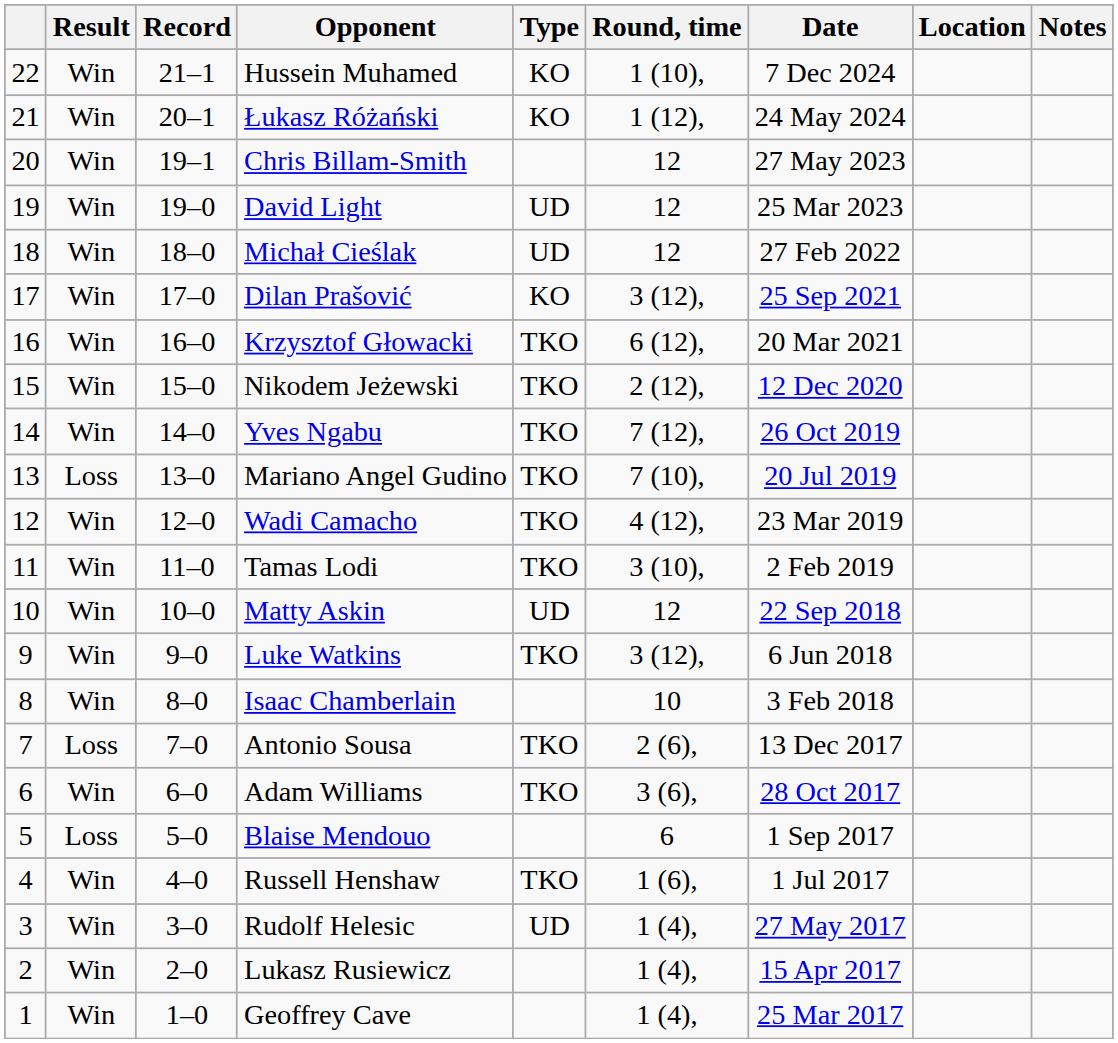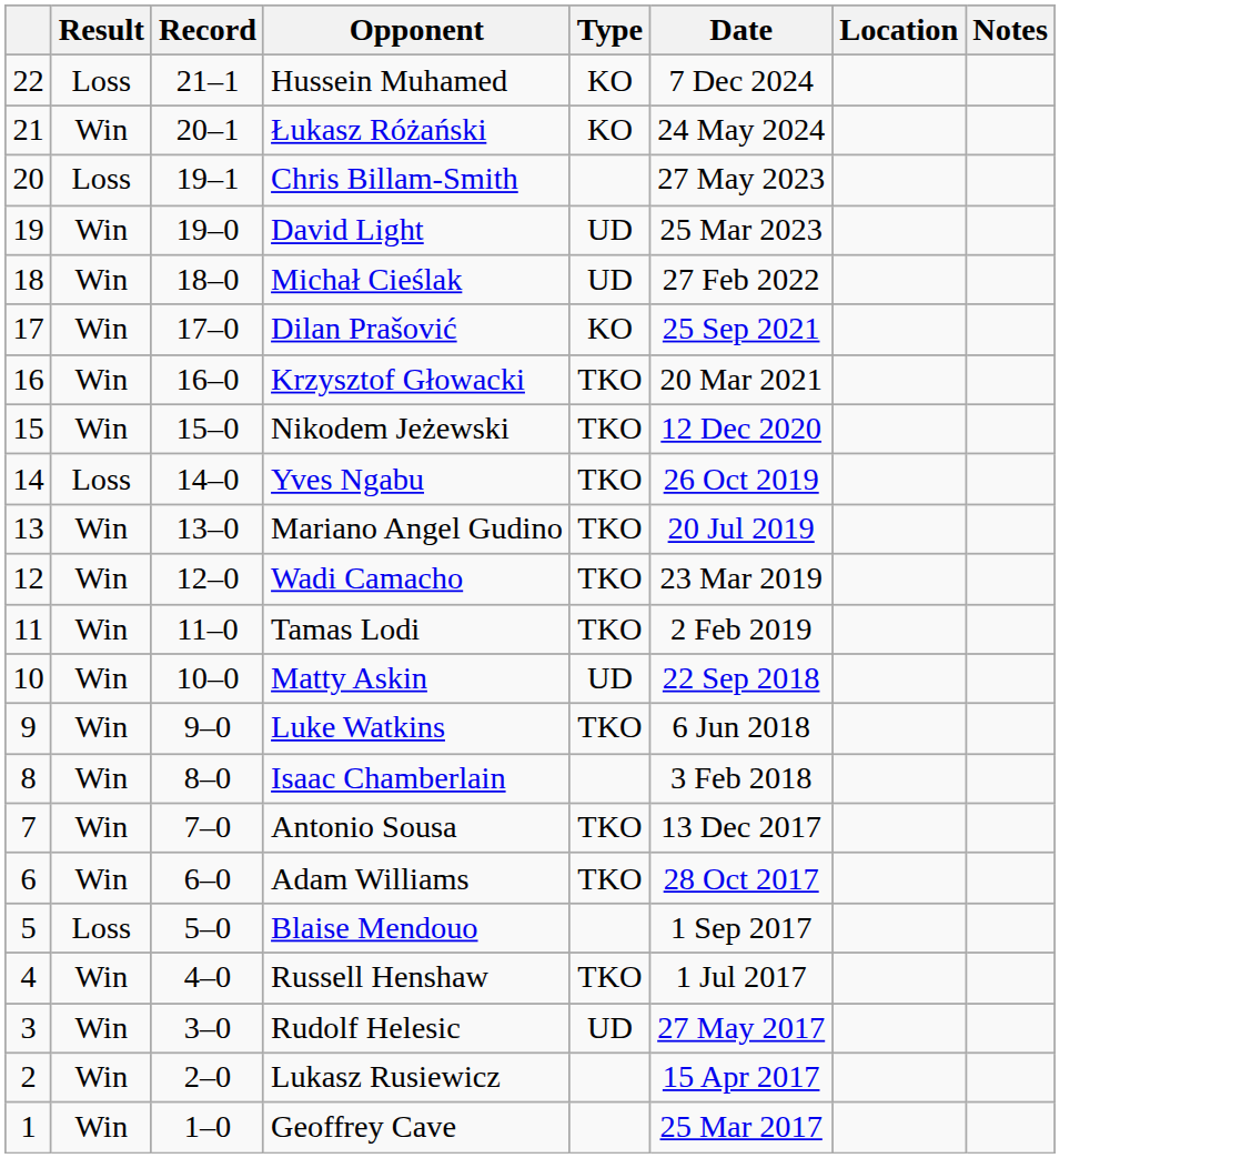- column: Round, time | 1 (10), | 1 (12), | 12 | 12 | 12 | 3 (12), | 6 (12), | 2 (12), | 7 (12), | 7 (10), | 4 (12), | 3 (10), | 12 | 3 (12), | 10 | 2 (6), | 3 (6), | 6 | 1 (6), | 1 (4), | 1 (4), | 1 (4),
Hussein Muhamed | Result: Win -> Loss
Chris Billam-Smith | Result: Win -> Loss
Yves Ngabu | Result: Win -> Loss
Mariano Angel Gudino | Result: Loss -> Win
Antonio Sousa | Result: Loss -> Win
